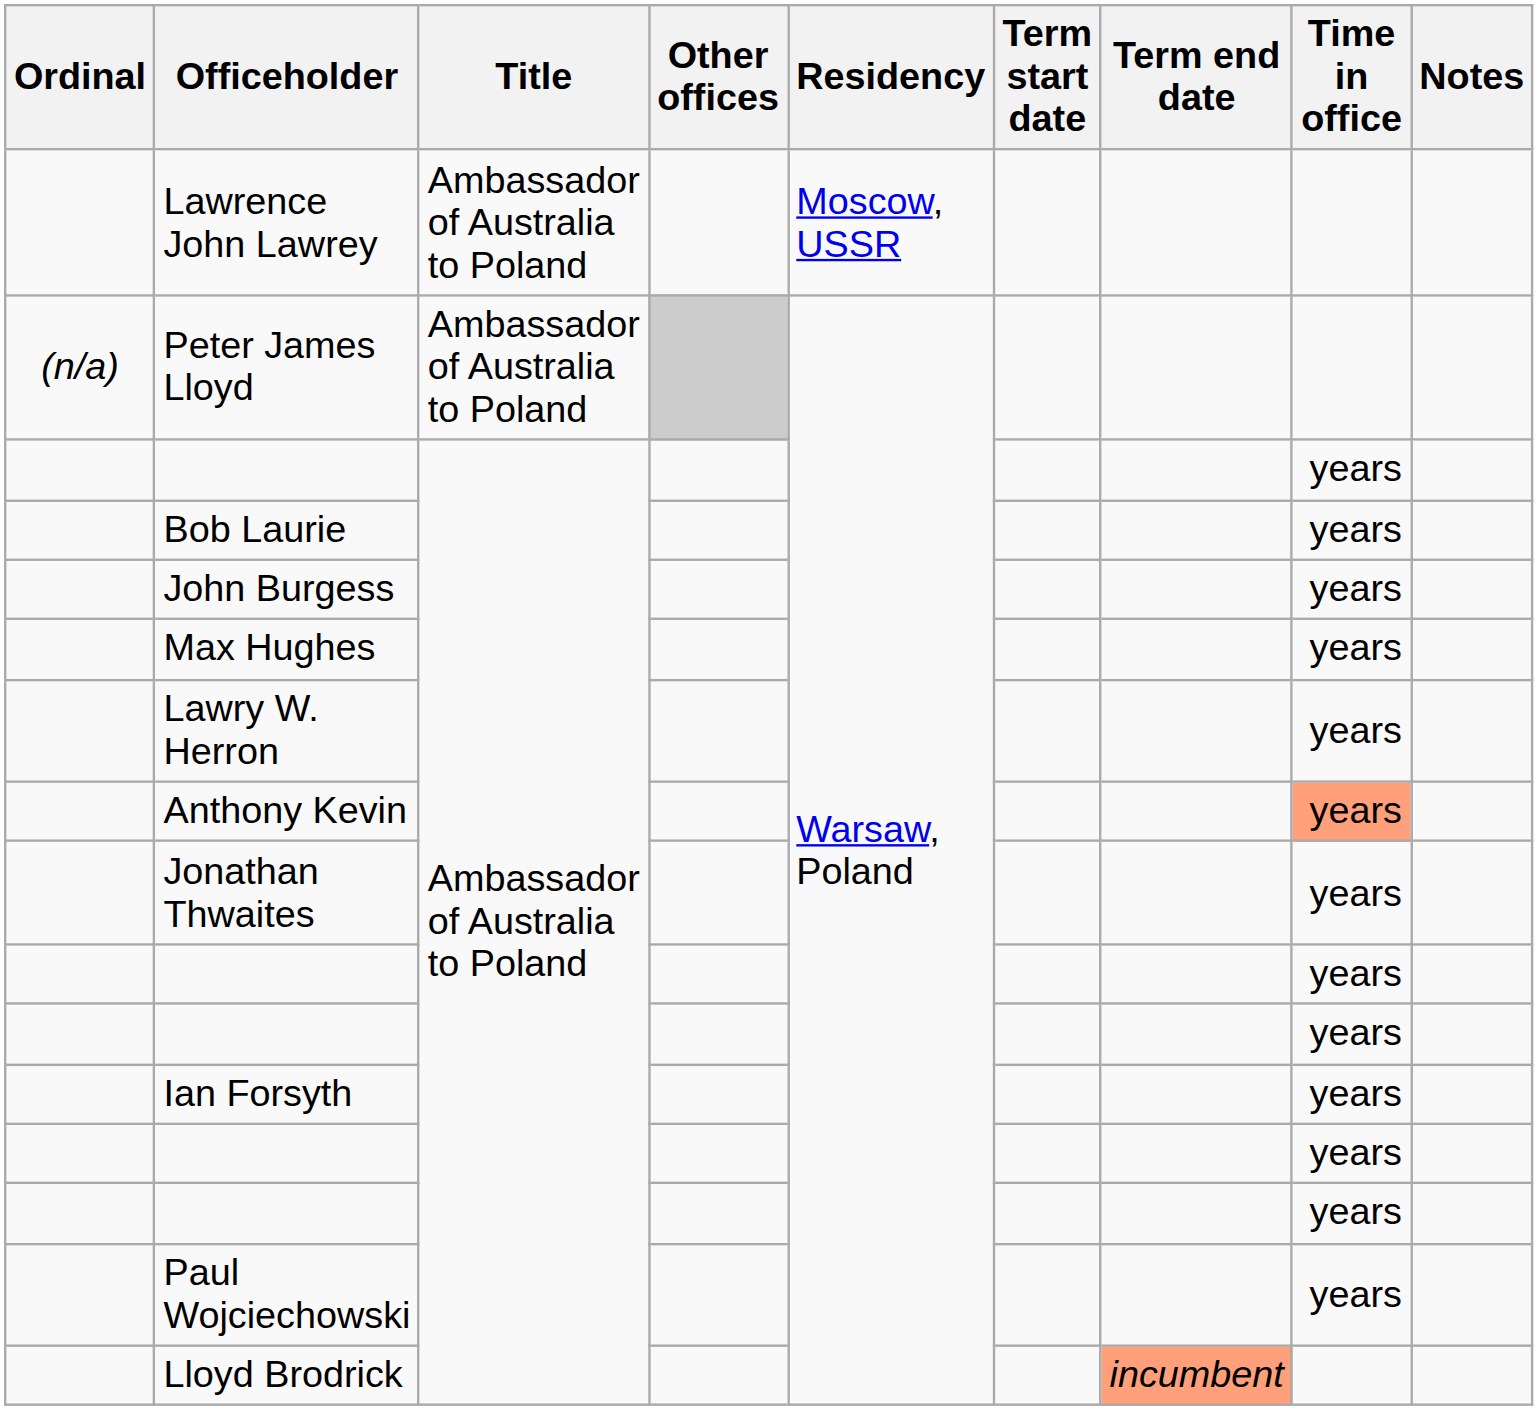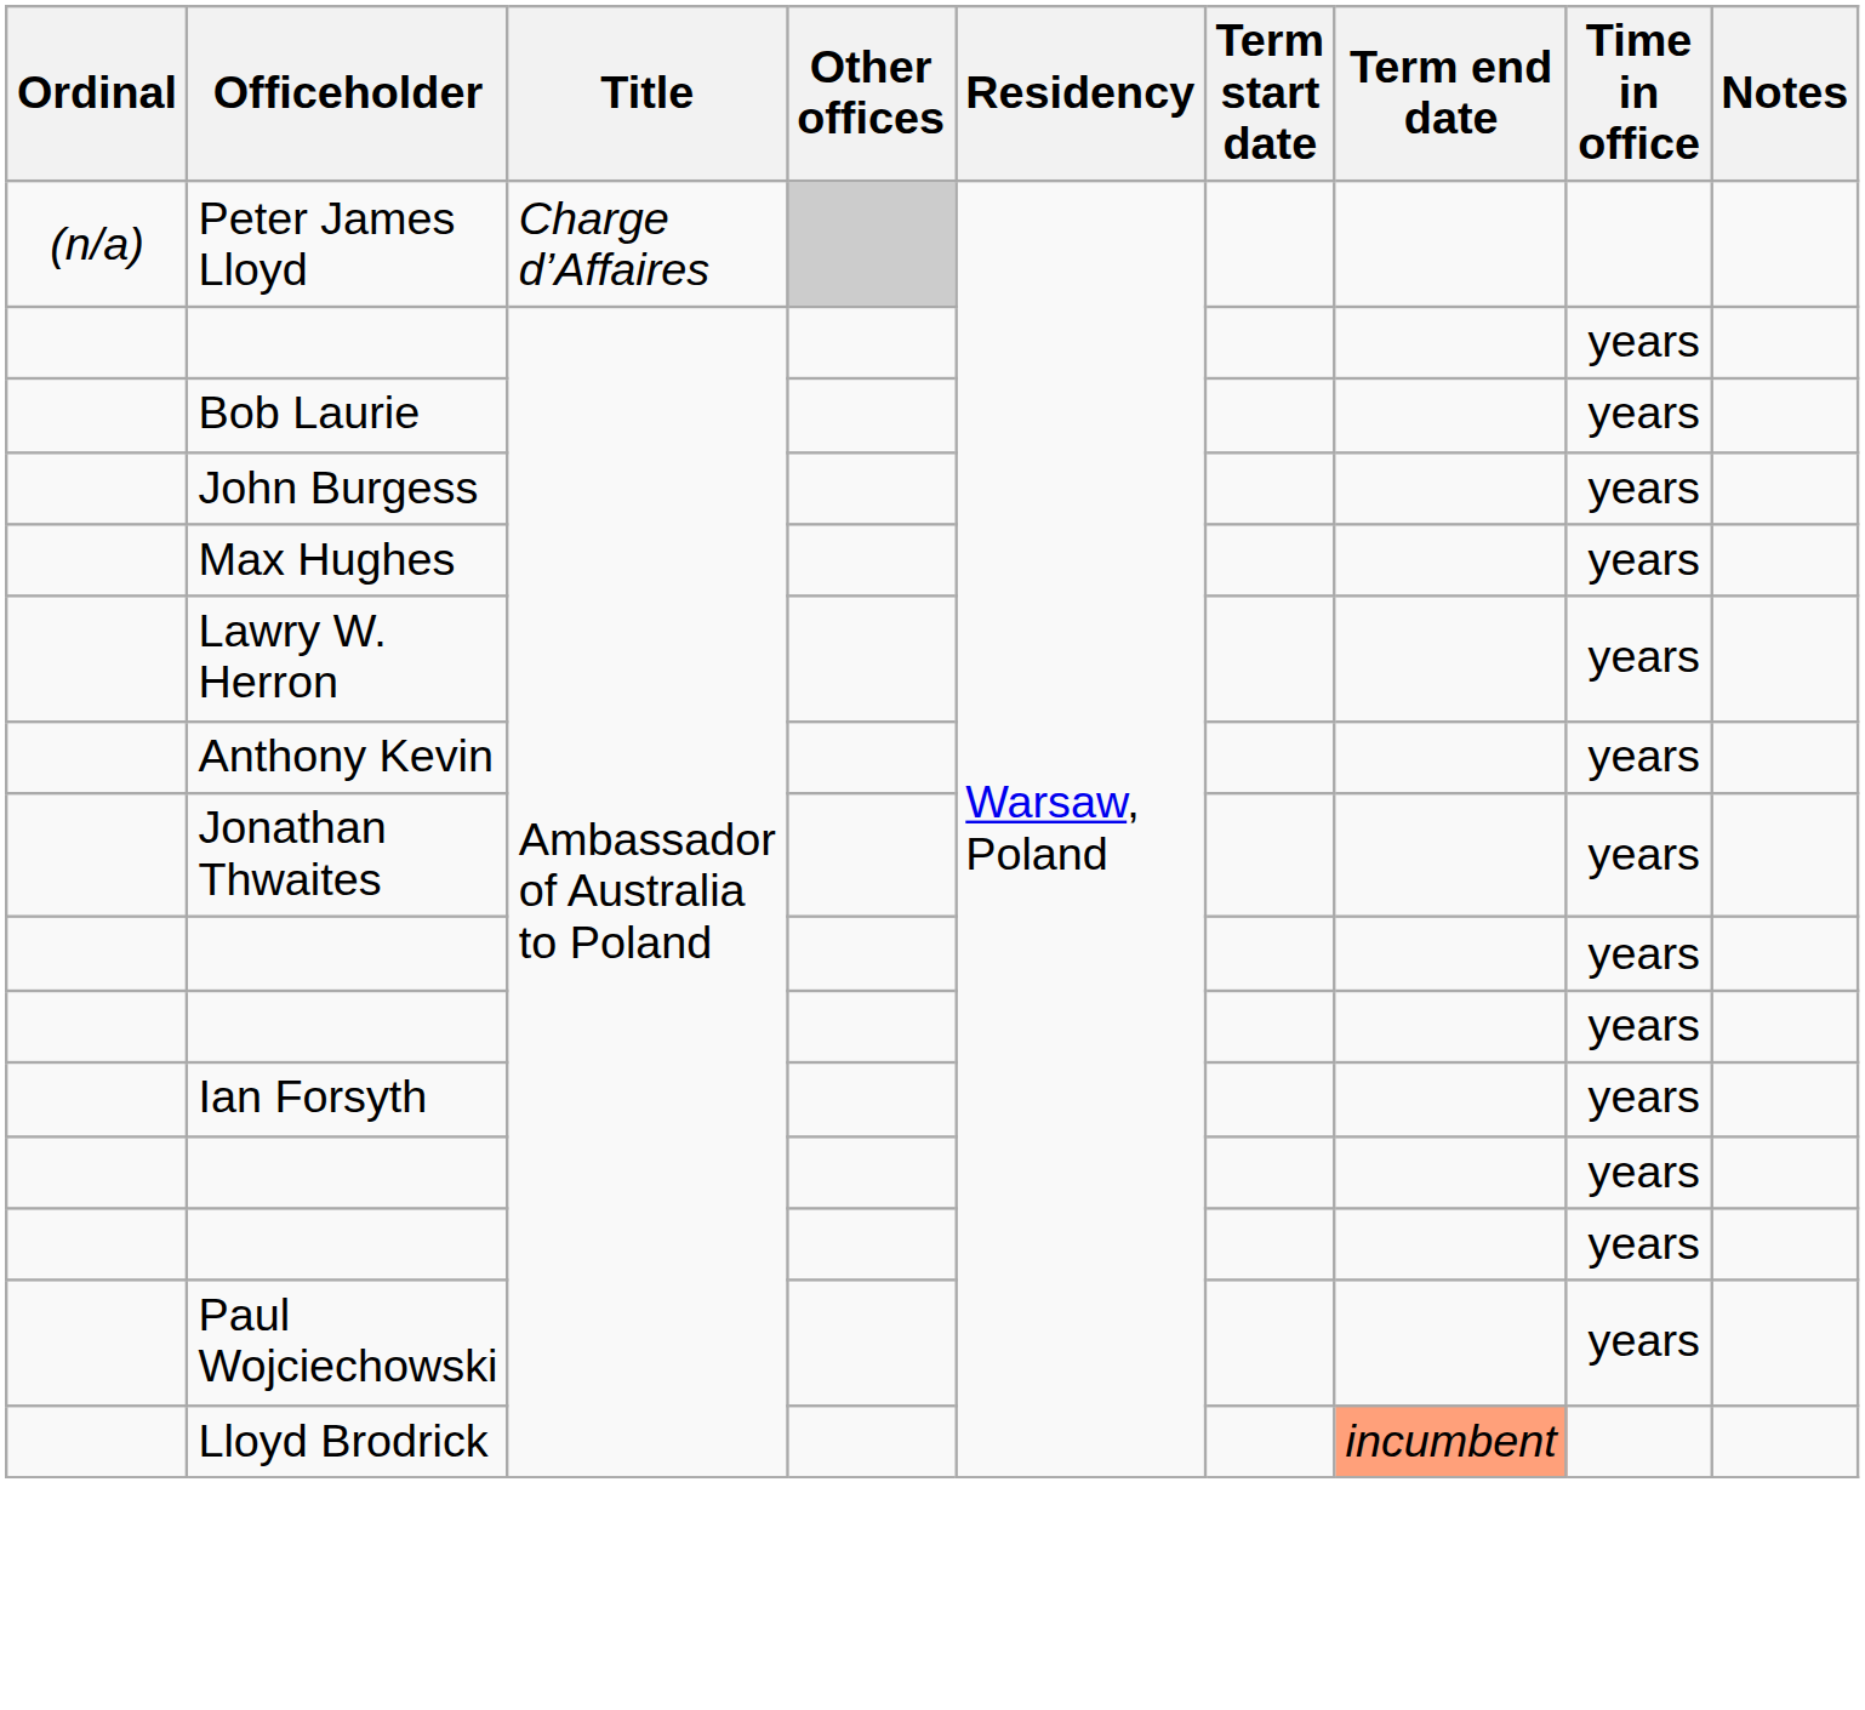- row: Lawrence John Lawrey | Ambassador of Australia to Poland | Moscow, USSR
Peter James Lloyd | Title: Ambassador of Australia to Poland -> Charge d’Affaires
Anthony Kevin | Time in office: lightsalmon background -> no background
